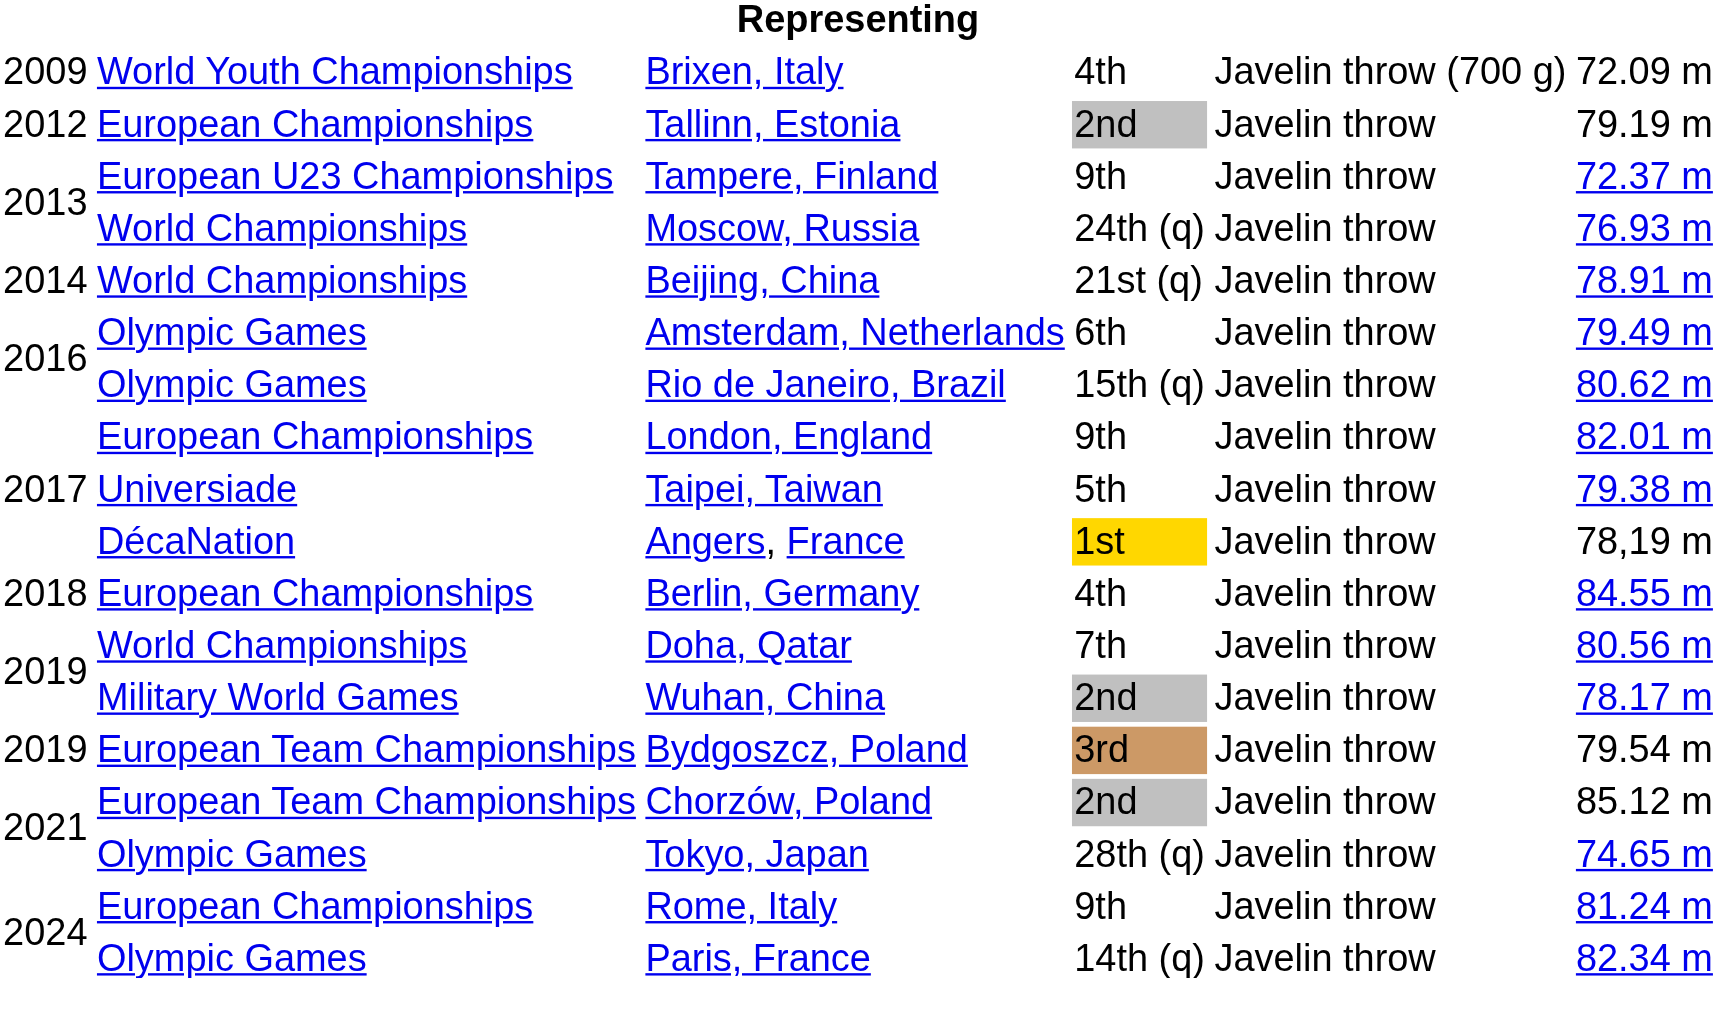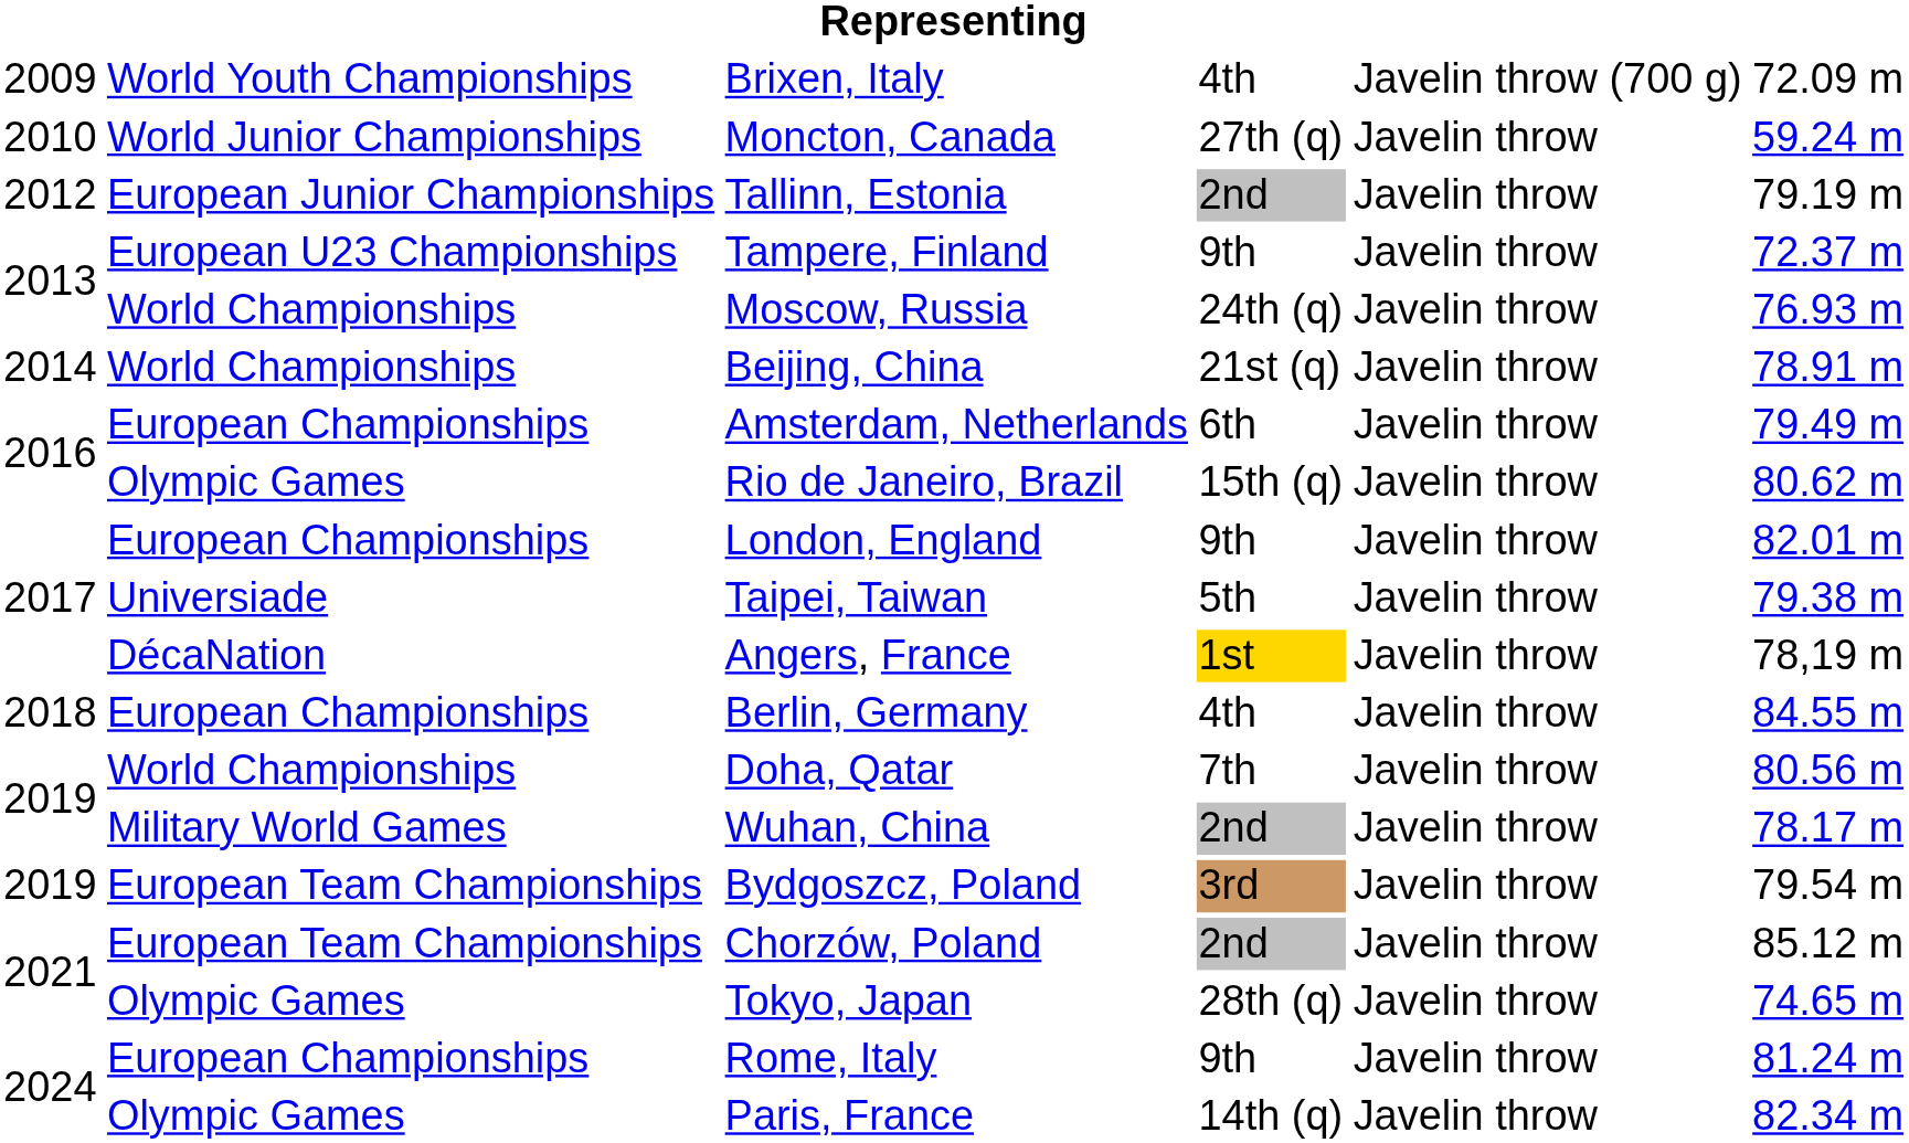+ row: 2010 | World Junior Championships | Moncton, Canada | 27th (q) | Javelin throw | 59.24 m
Tallinn, Estonia | column 2: European Championships -> European Junior Championships
Amsterdam, Netherlands | column 2: Olympic Games -> European Championships
